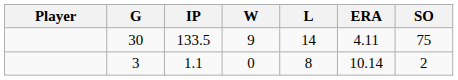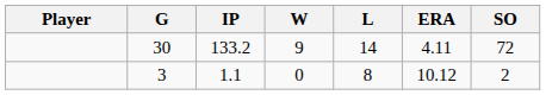30 | IP: 133.5 -> 133.2
30 | SO: 75 -> 72
3 | ERA: 10.14 -> 10.12
